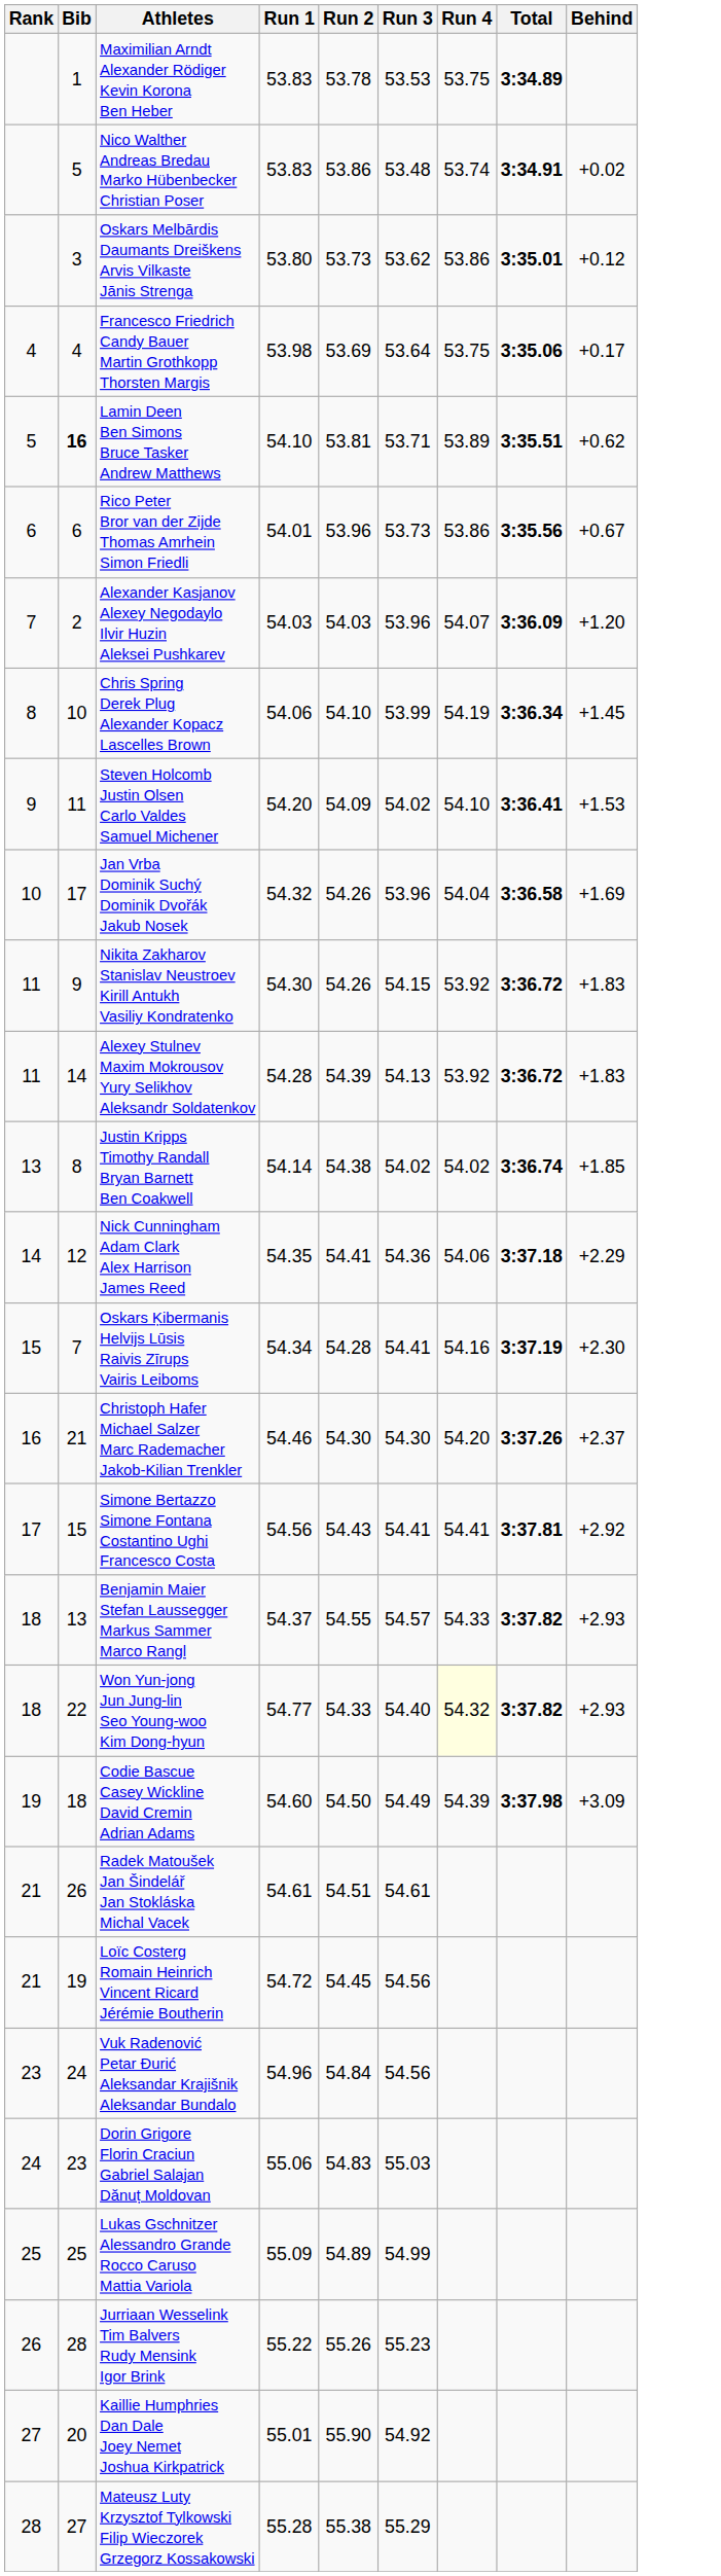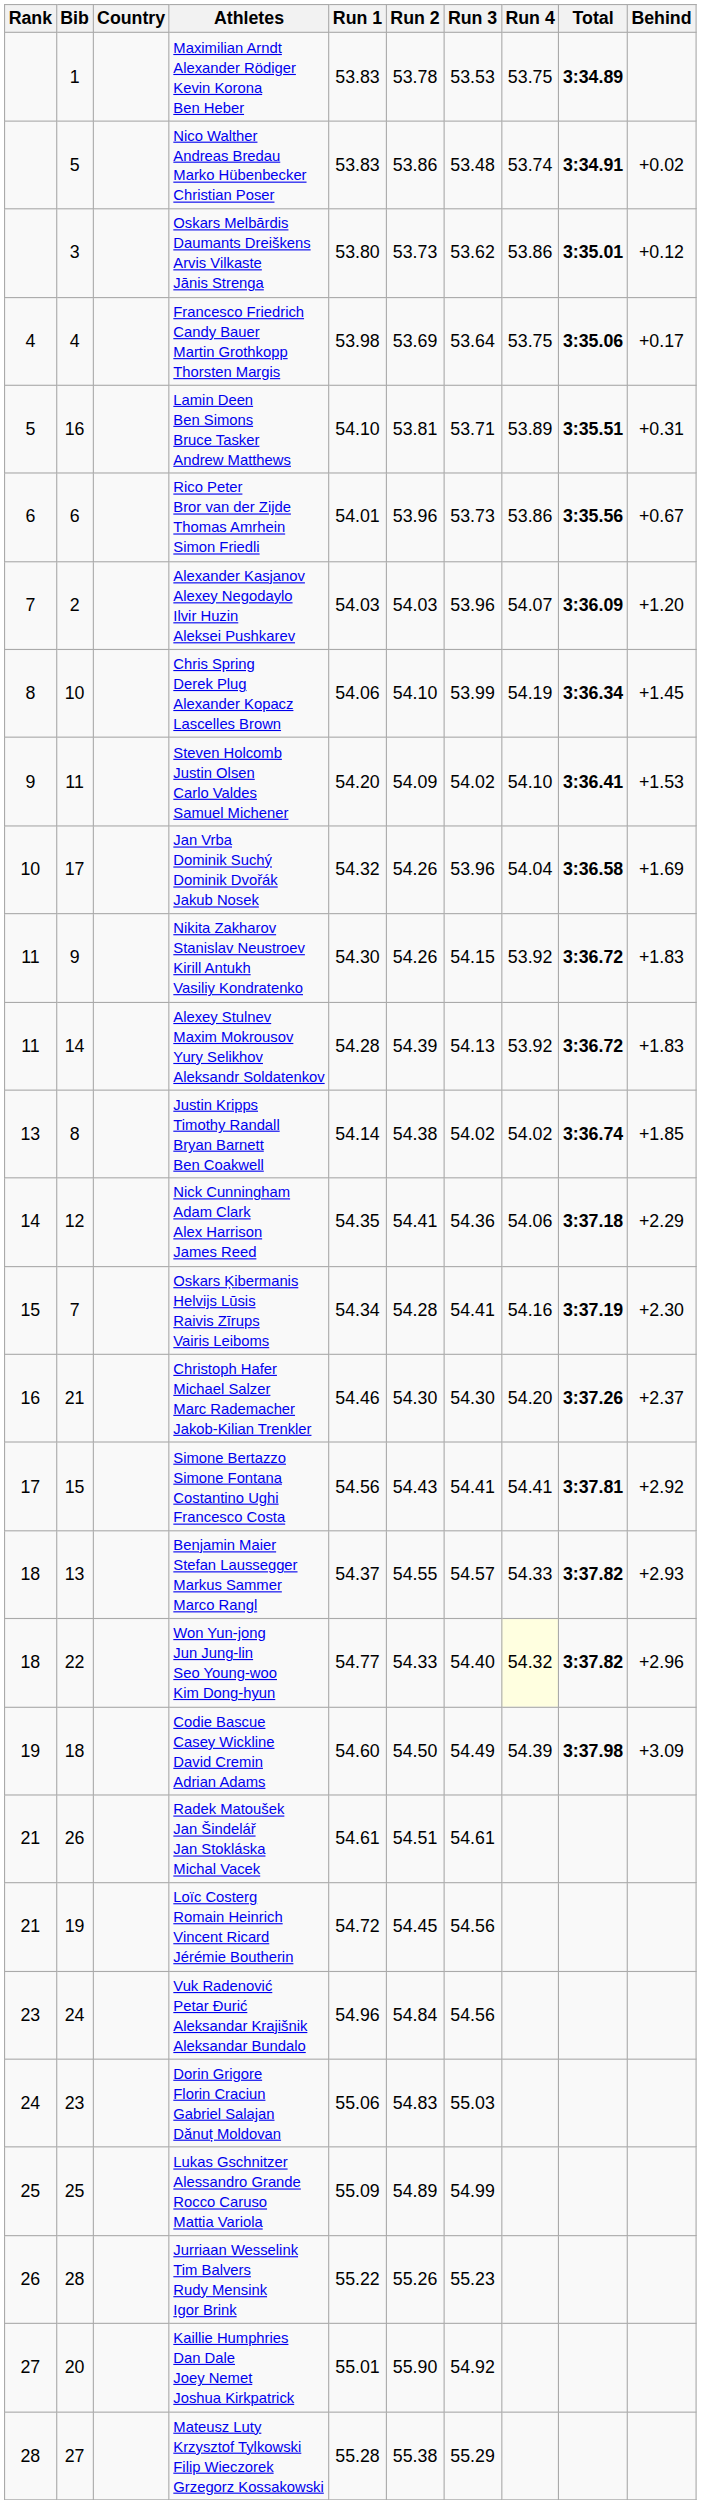+ column: Country
Lamin Deen Ben Simons Bruce Tasker Andrew Matthews | Bib: bold -> normal
Lamin Deen Ben Simons Bruce Tasker Andrew Matthews | Behind: +0.62 -> +0.31
Won Yun-jong Jun Jung-lin Seo Young-woo Kim Dong-hyun | Behind: +2.93 -> +2.96
